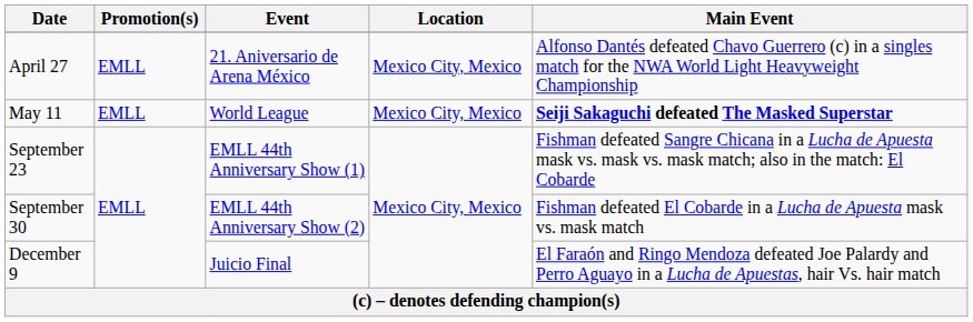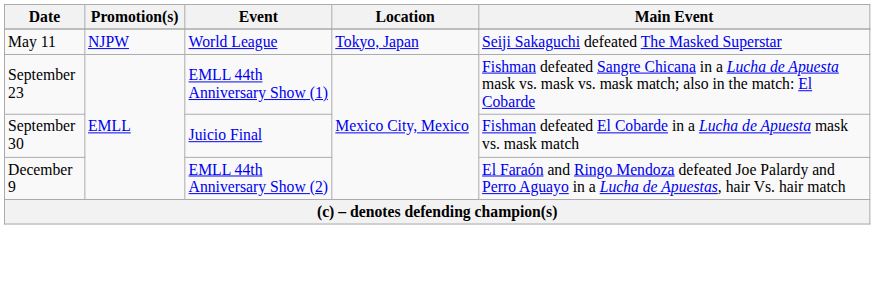- row: April 27 | EMLL | 21. Aniversario de Arena México | Mexico City, Mexico | Alfonso Dantés defeated Chavo Guerrero (c) in a singles match for the NWA World Light Heavyweight Championship
May 11 | Promotion(s): EMLL -> NJPW
May 11 | Location: Mexico City, Mexico -> Tokyo, Japan
May 11 | Main Event: bold -> normal
September 30 | Event: EMLL 44th Anniversary Show (2) -> Juicio Final
December 9 | Event: Juicio Final -> EMLL 44th Anniversary Show (2)
